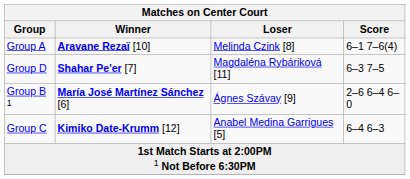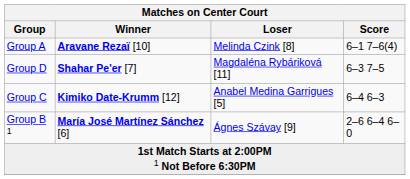rows swapped: Group B 1 <-> Group C
